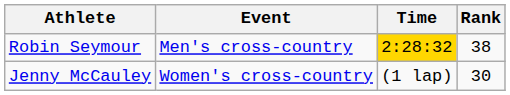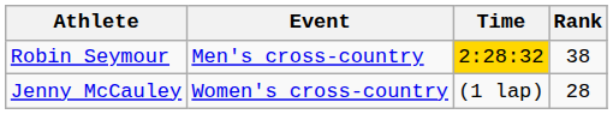Jenny McCauley | Rank: 30 -> 28
